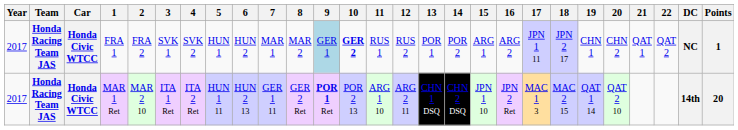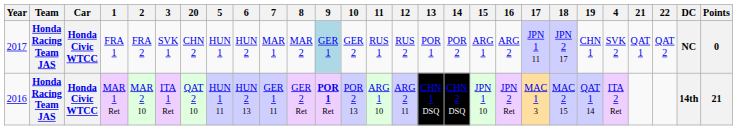columns swapped: 4 <-> 20
FRA 1 | 10: bold -> normal
FRA 1 | Points: 1 -> 0
MAR 1 Ret | Year: 2017 -> 2016
MAR 1 Ret | Points: 20 -> 21
